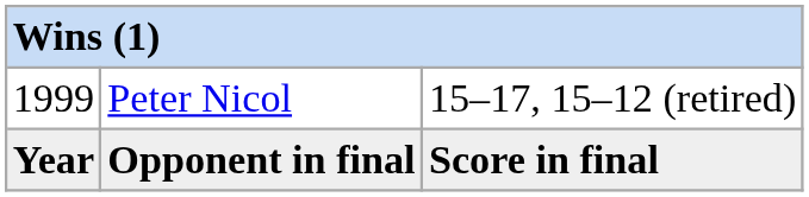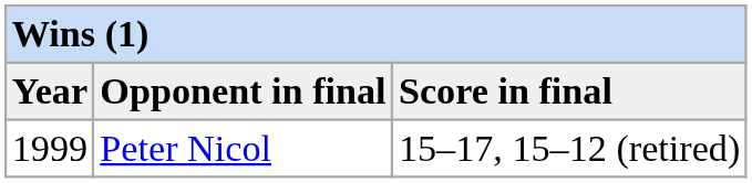rows swapped: Year <-> 1999
